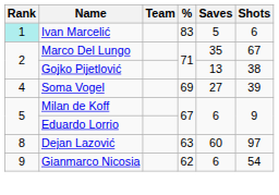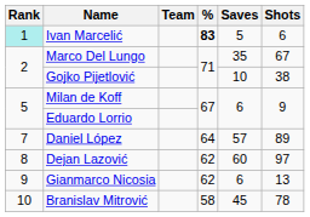Ivan Marcelić | %: normal -> bold
Gojko Pijetlović | Saves: 13 -> 10
- row: 4 | Soma Vogel | 69 | 27 | 39
+ row: 7 | Daniel López | 64 | 57 | 89
Dejan Lazović | %: 63 -> 62
Gianmarco Nicosia | Shots: 54 -> 13
+ row: 10 | Branislav Mitrović | 58 | 45 | 78
